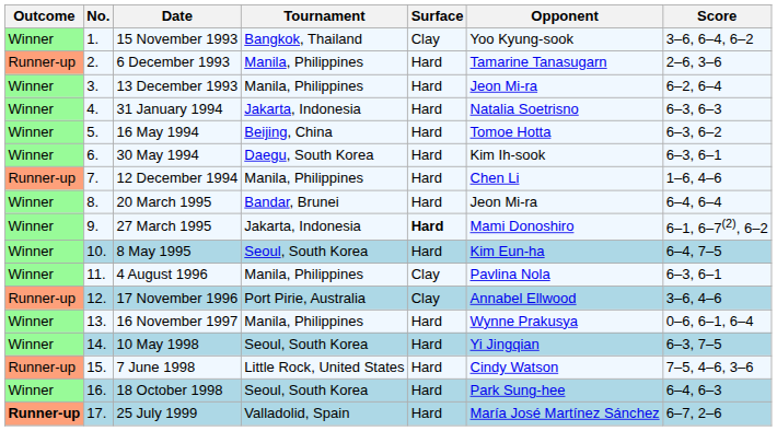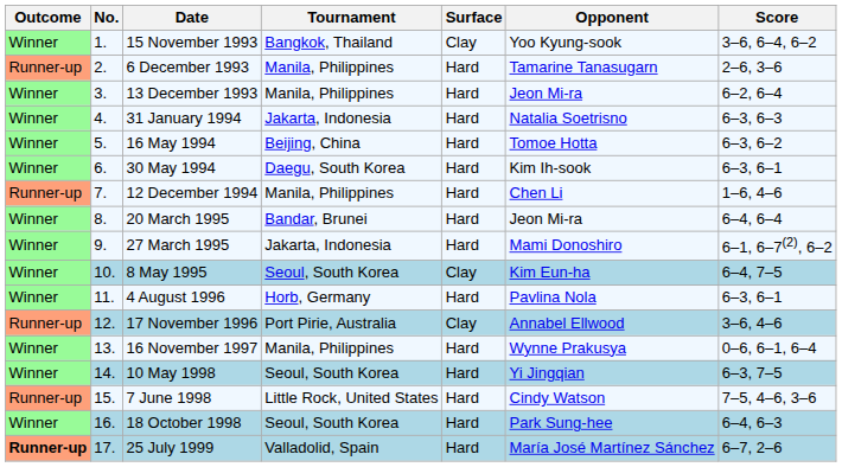27 March 1995 | Surface: bold -> normal
8 May 1995 | Surface: Hard -> Clay
4 August 1996 | Tournament: Manila, Philippines -> Horb, Germany
4 August 1996 | Surface: Clay -> Hard
